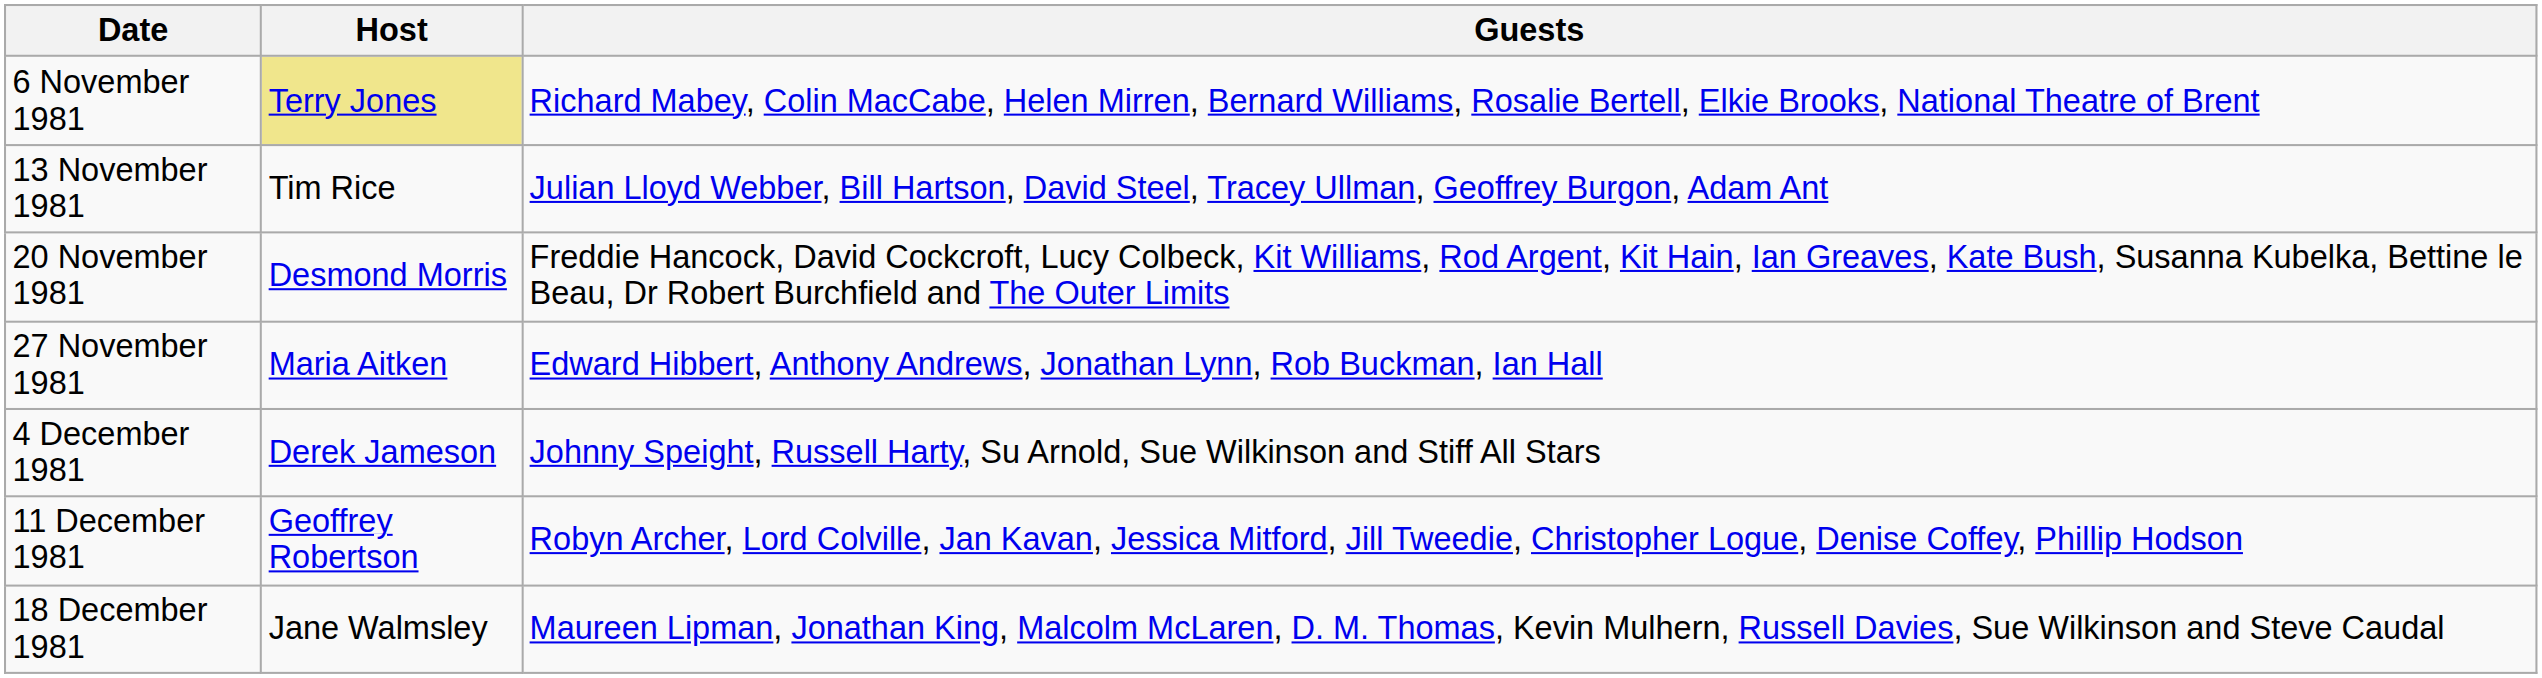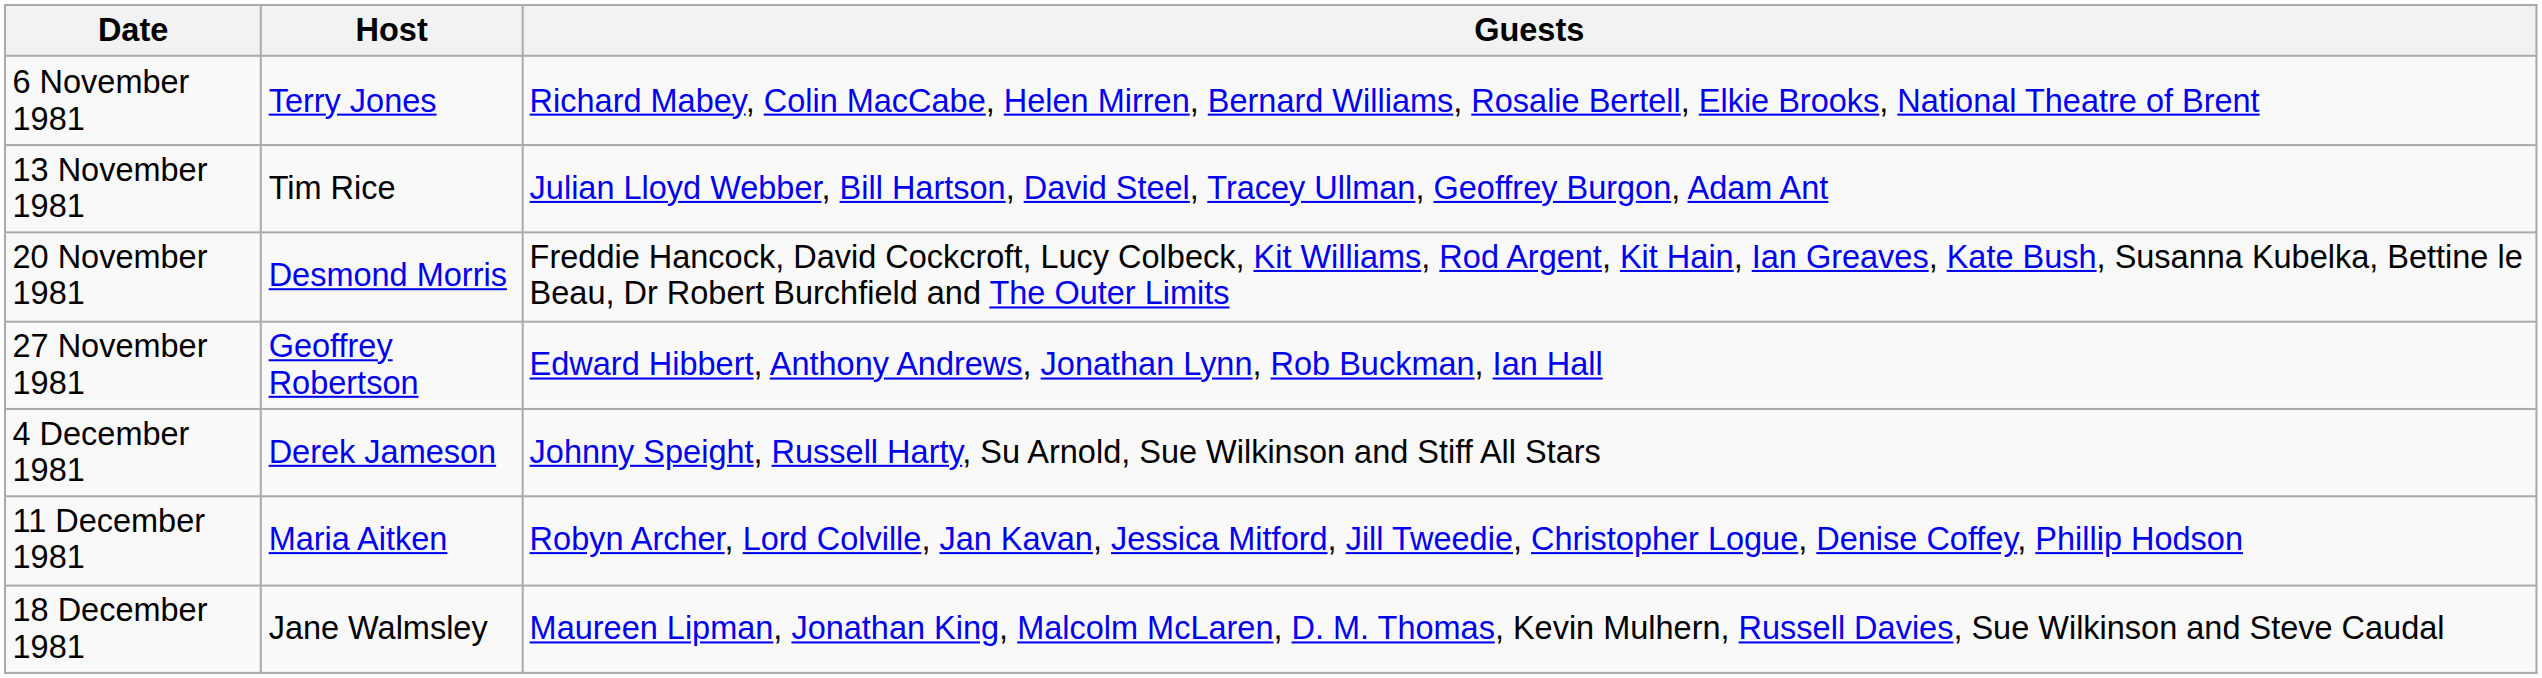6 November 1981 | Host: khaki background -> no background
27 November 1981 | Host: Maria Aitken -> Geoffrey Robertson
11 December 1981 | Host: Geoffrey Robertson -> Maria Aitken
